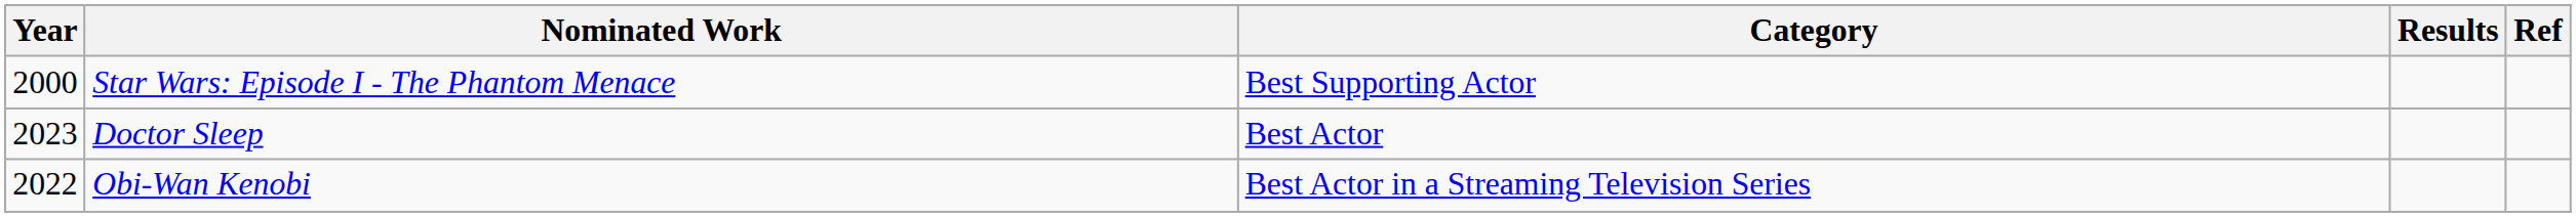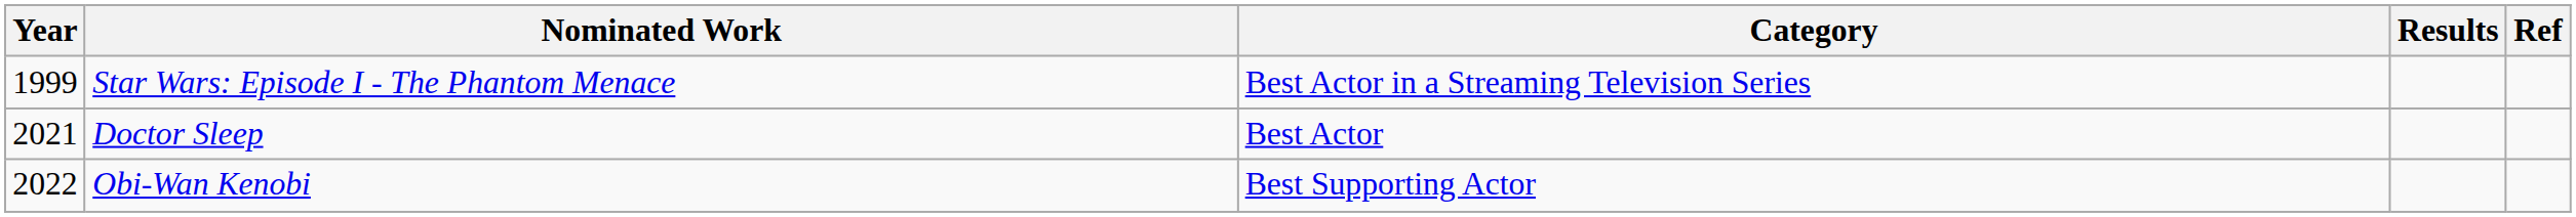Star Wars: Episode I - The Phantom Menace | Year: 2000 -> 1999
Star Wars: Episode I - The Phantom Menace | Category: Best Supporting Actor -> Best Actor in a Streaming Television Series
Doctor Sleep | Year: 2023 -> 2021
Obi-Wan Kenobi | Category: Best Actor in a Streaming Television Series -> Best Supporting Actor
